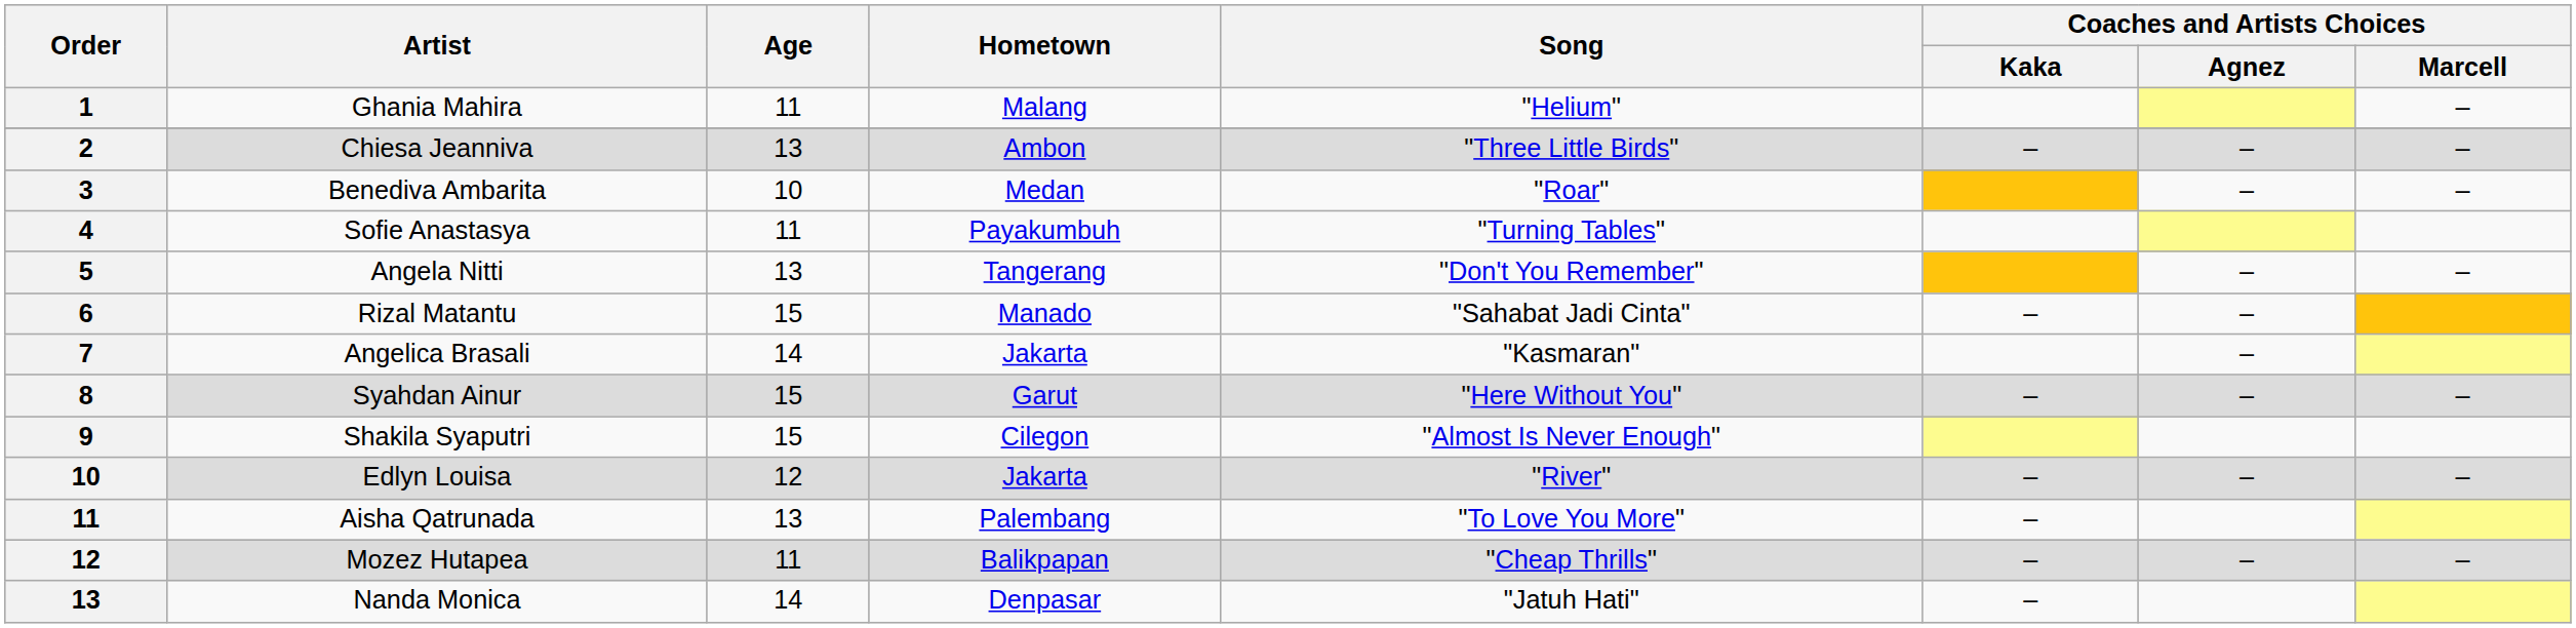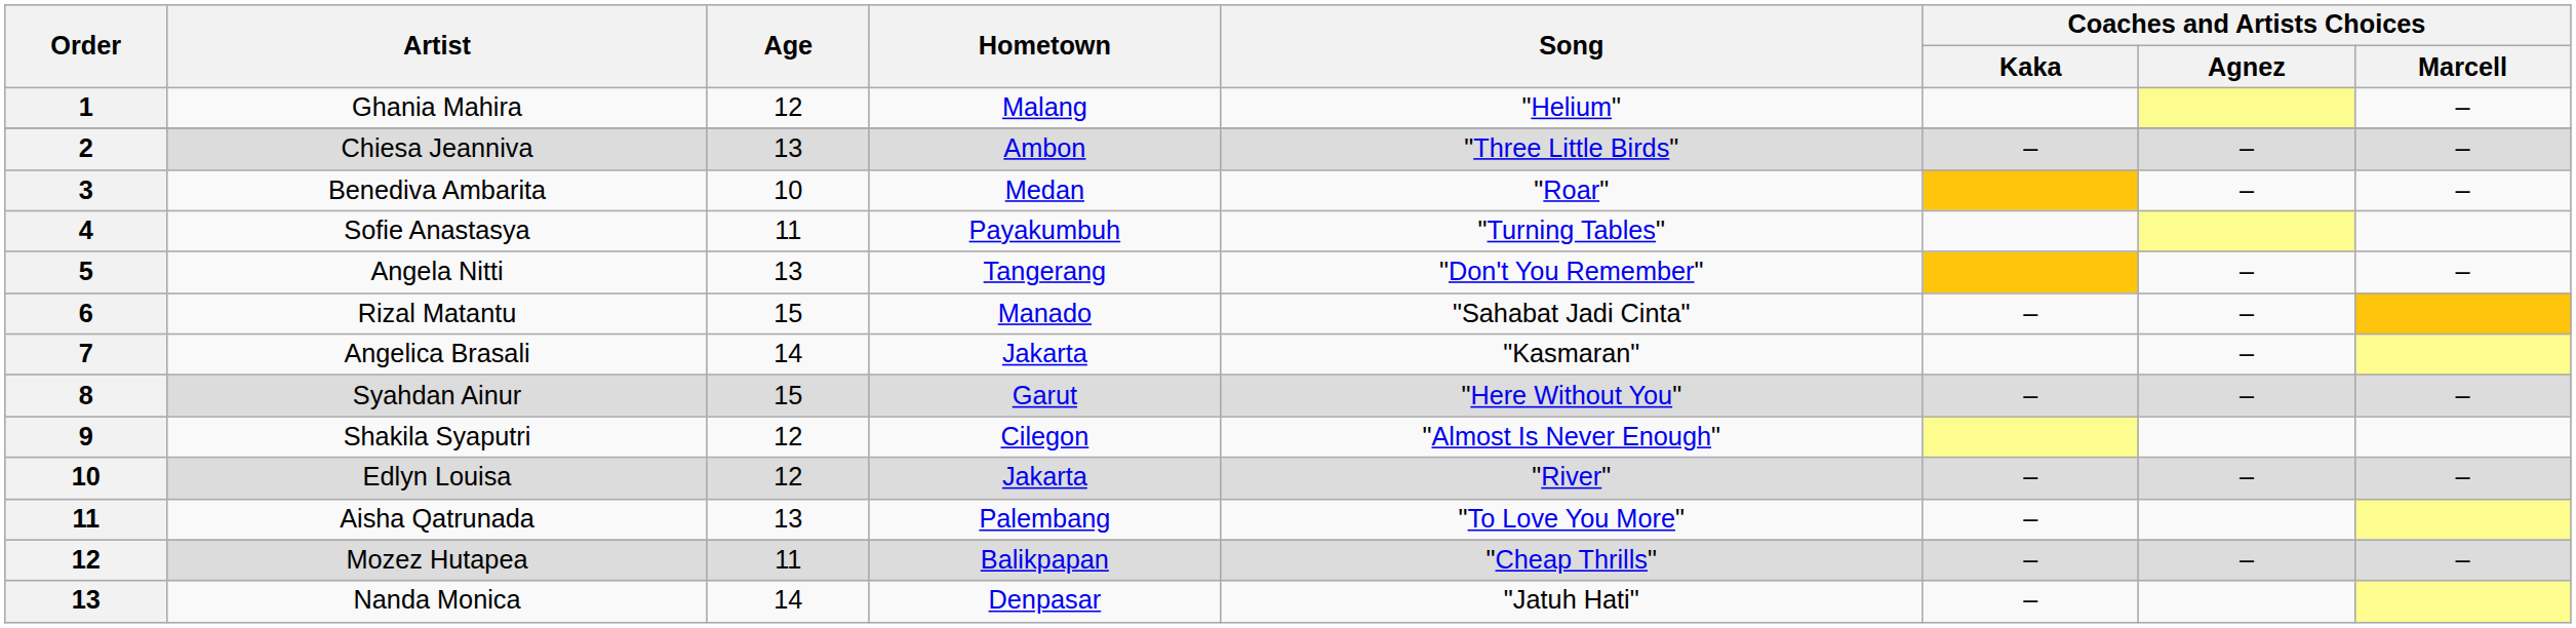Ghania Mahira | Age: 11 -> 12
Shakila Syaputri | Age: 15 -> 12
